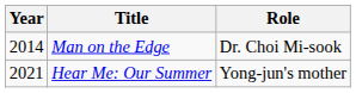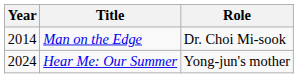Hear Me: Our Summer | Year: 2021 -> 2024
